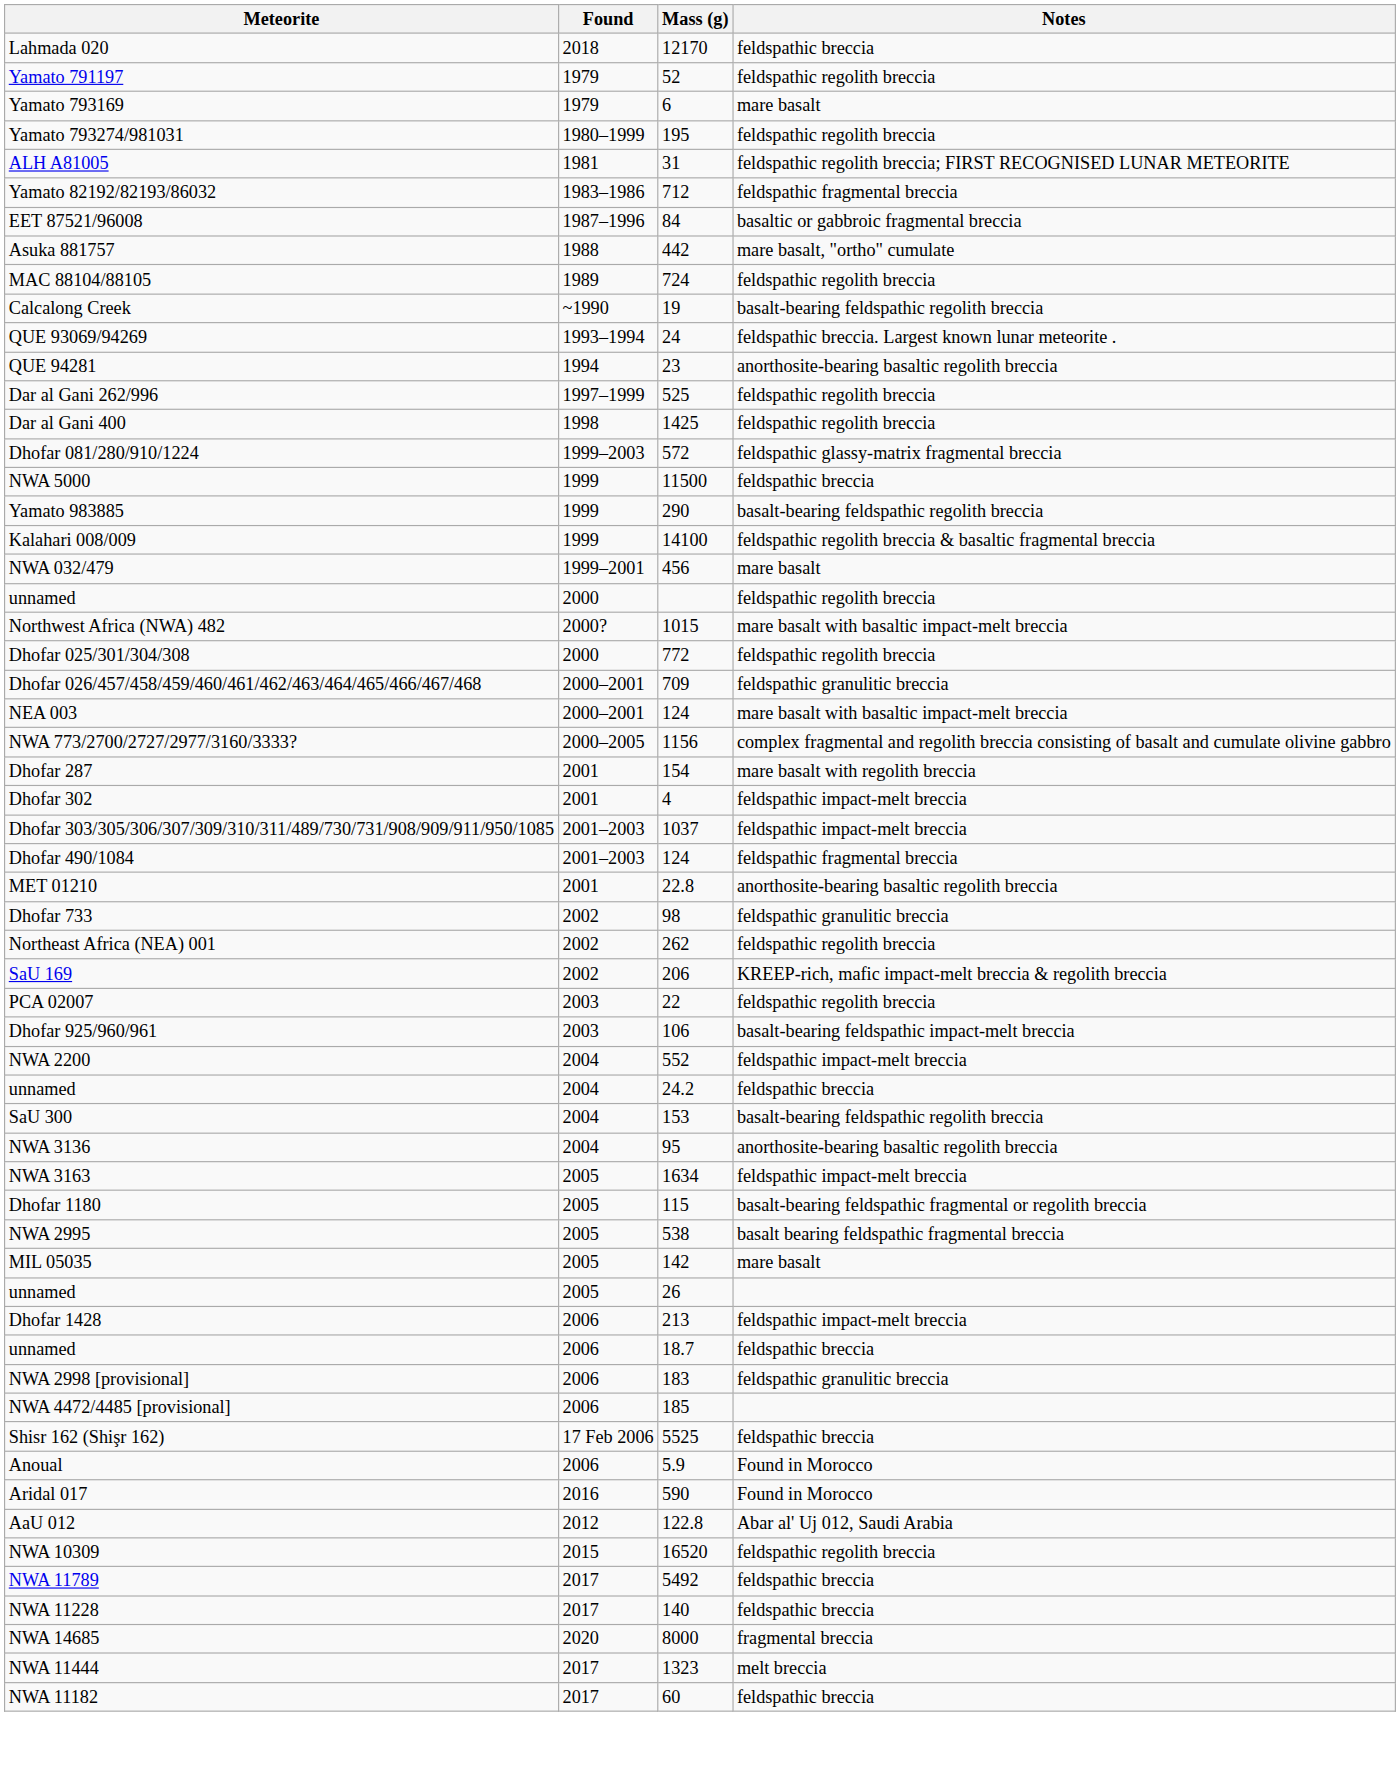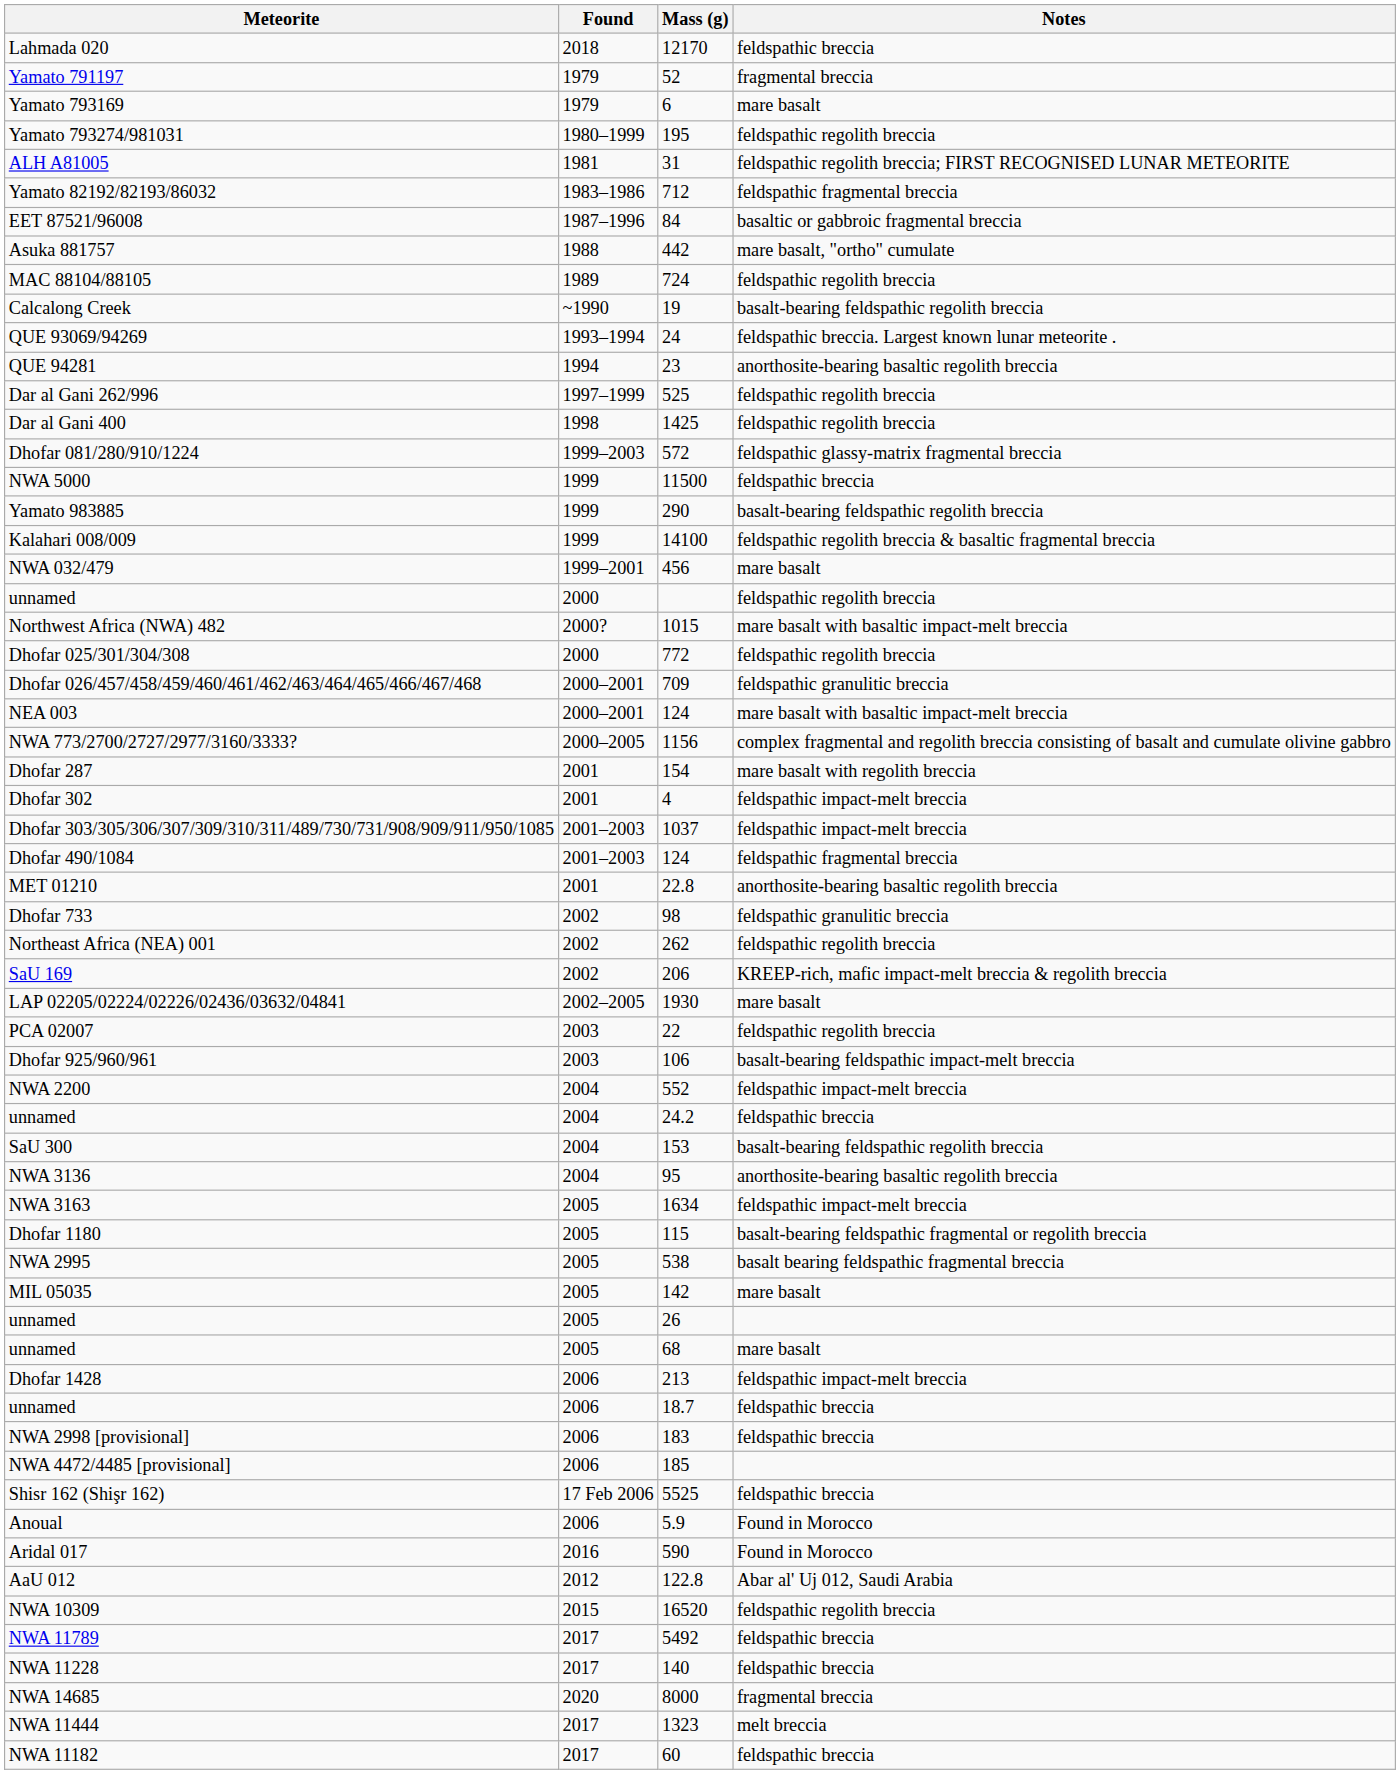Yamato 791197 | Notes: feldspathic regolith breccia -> fragmental breccia
+ row: LAP 02205/02224/02226/02436/03632/04841 | 2002–2005 | 1930 | mare basalt
+ row: unnamed | 2005 | 68 | mare basalt
NWA 2998 [provisional] | Notes: feldspathic granulitic breccia -> feldspathic breccia
